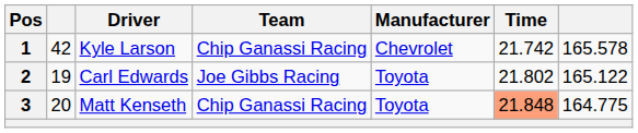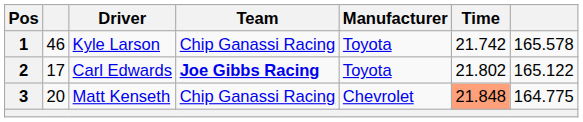1 | column 2: 42 -> 46
1 | Manufacturer: Chevrolet -> Toyota
2 | column 2: 19 -> 17
2 | Team: normal -> bold
3 | Manufacturer: Toyota -> Chevrolet
